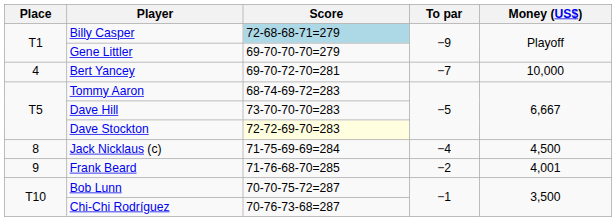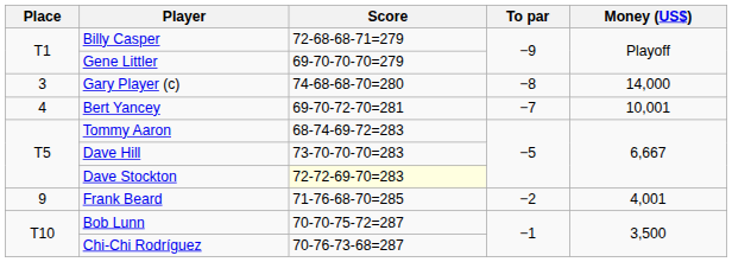Billy Casper | Score: lightblue background -> no background
+ row: 3 | Gary Player (c) | 74-68-68-70=280 | −8 | 14,000
Bert Yancey | Money (US$): 10,000 -> 10,001
- row: 8 | Jack Nicklaus (c) | 71-75-69-69=284 | −4 | 4,500
